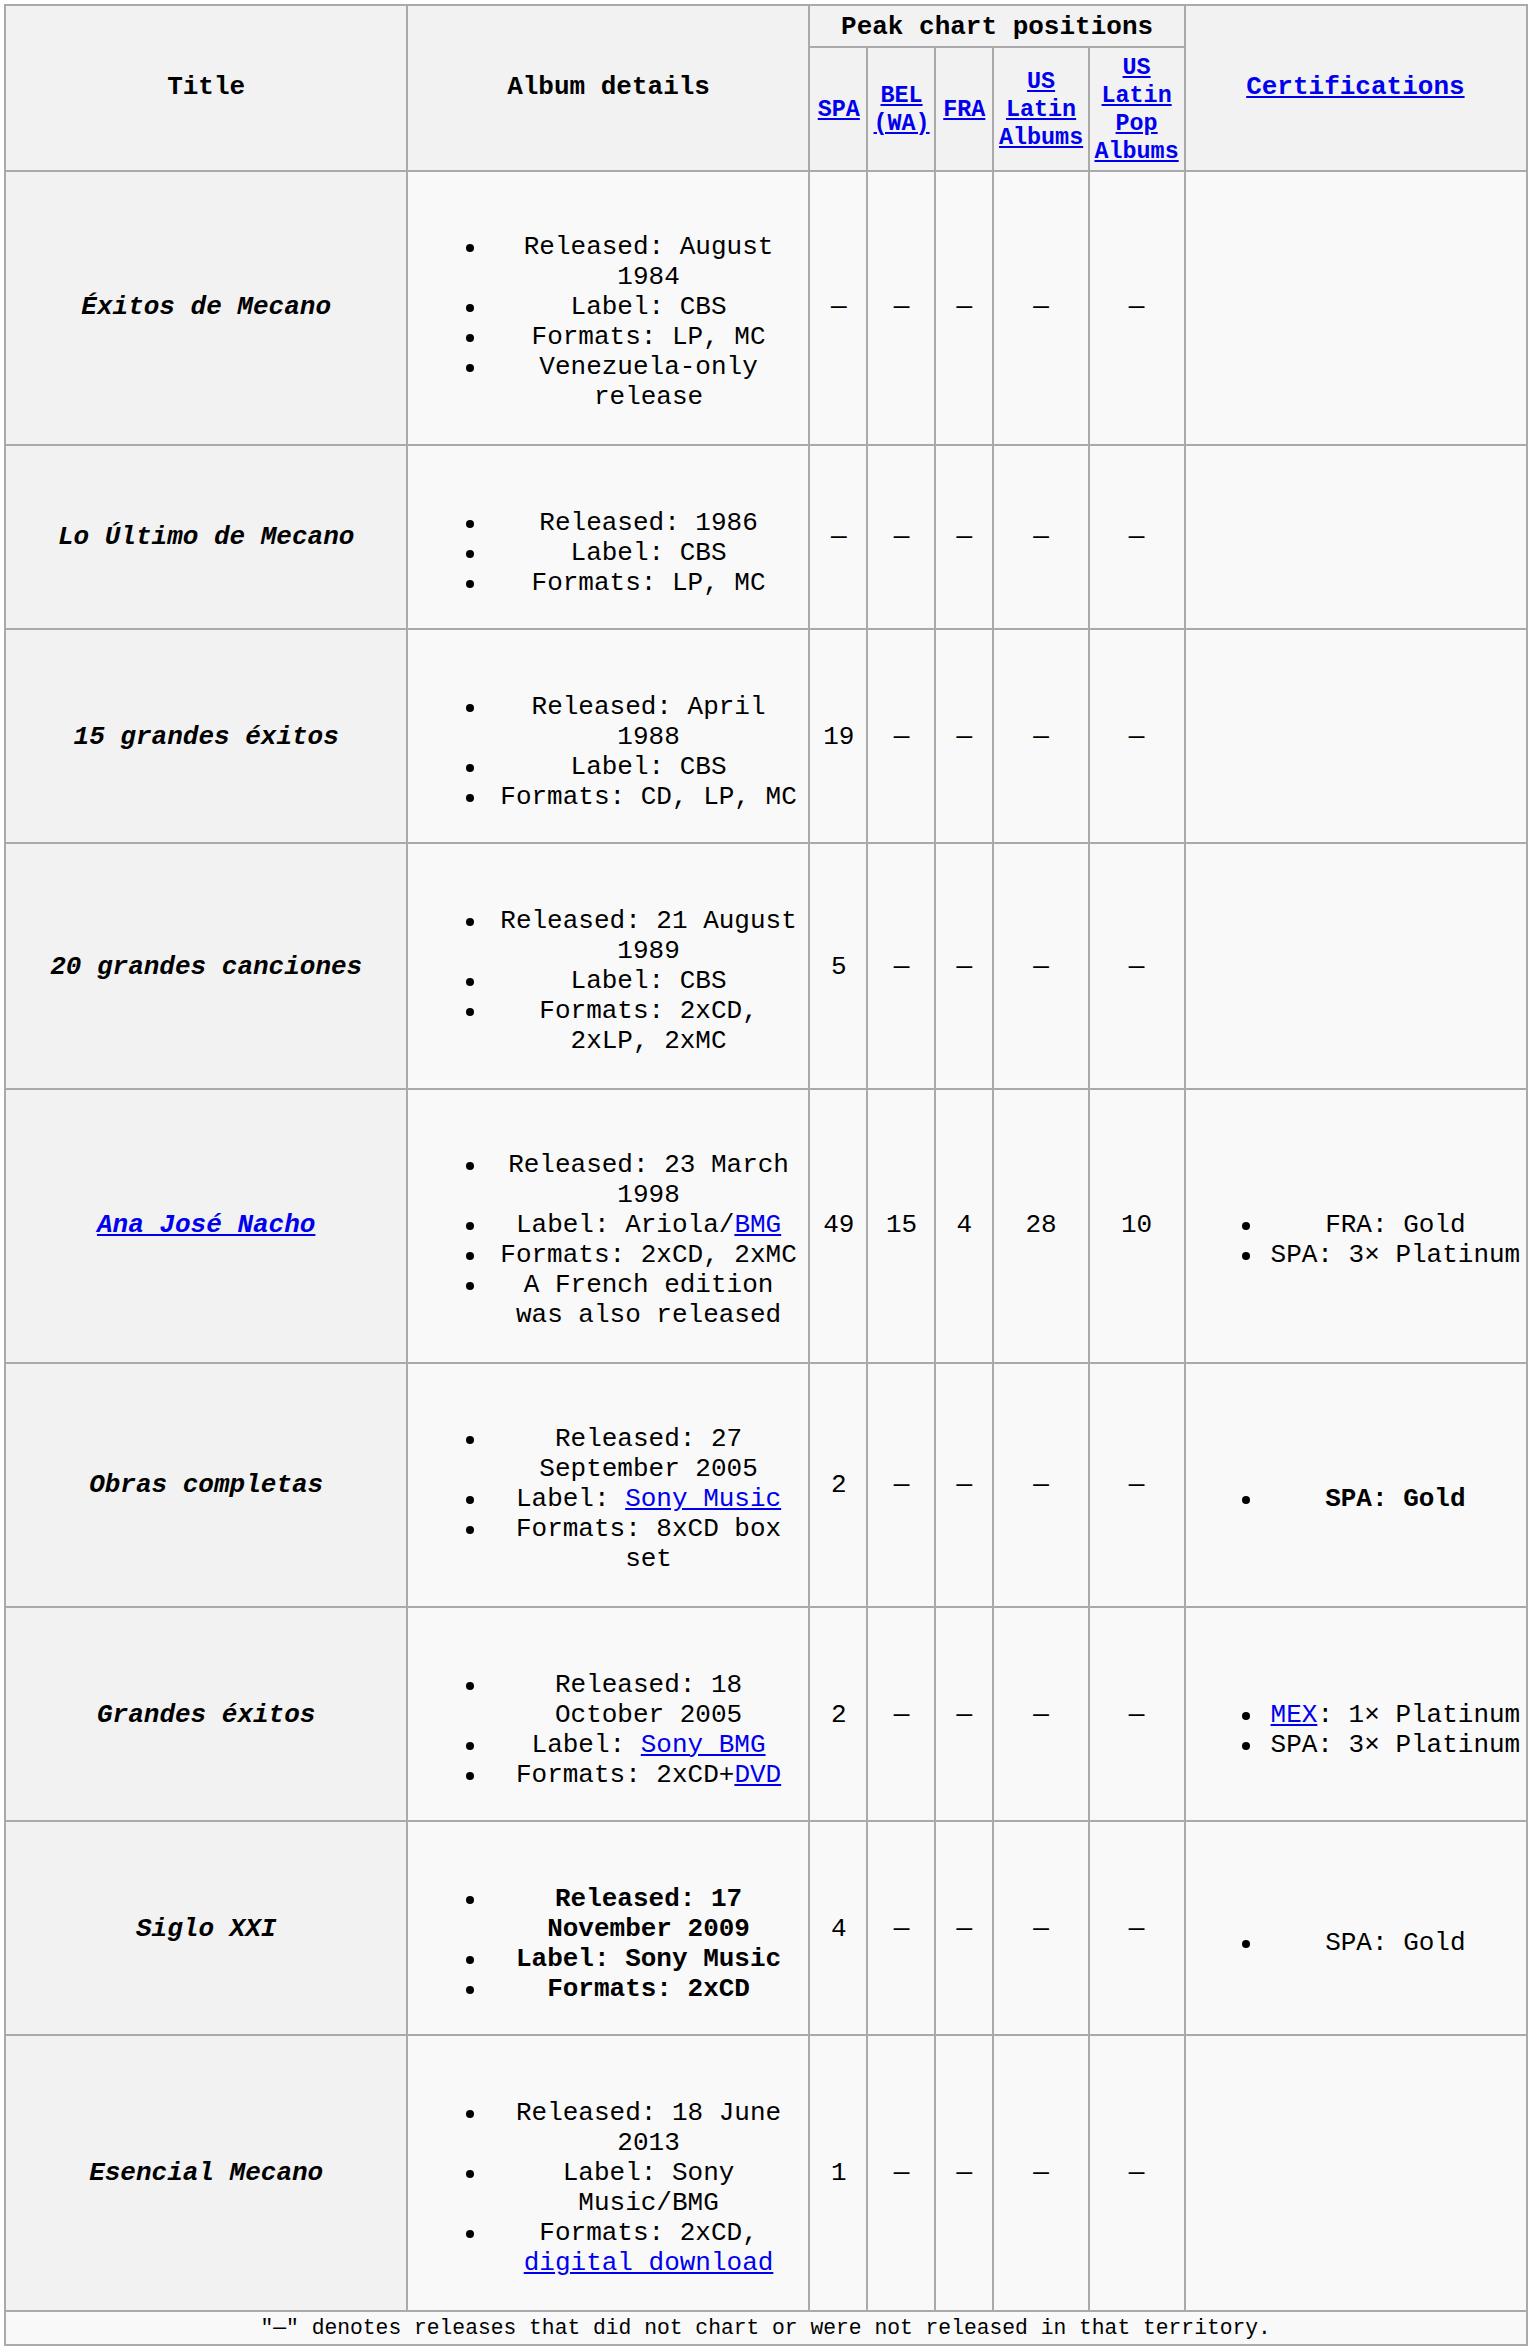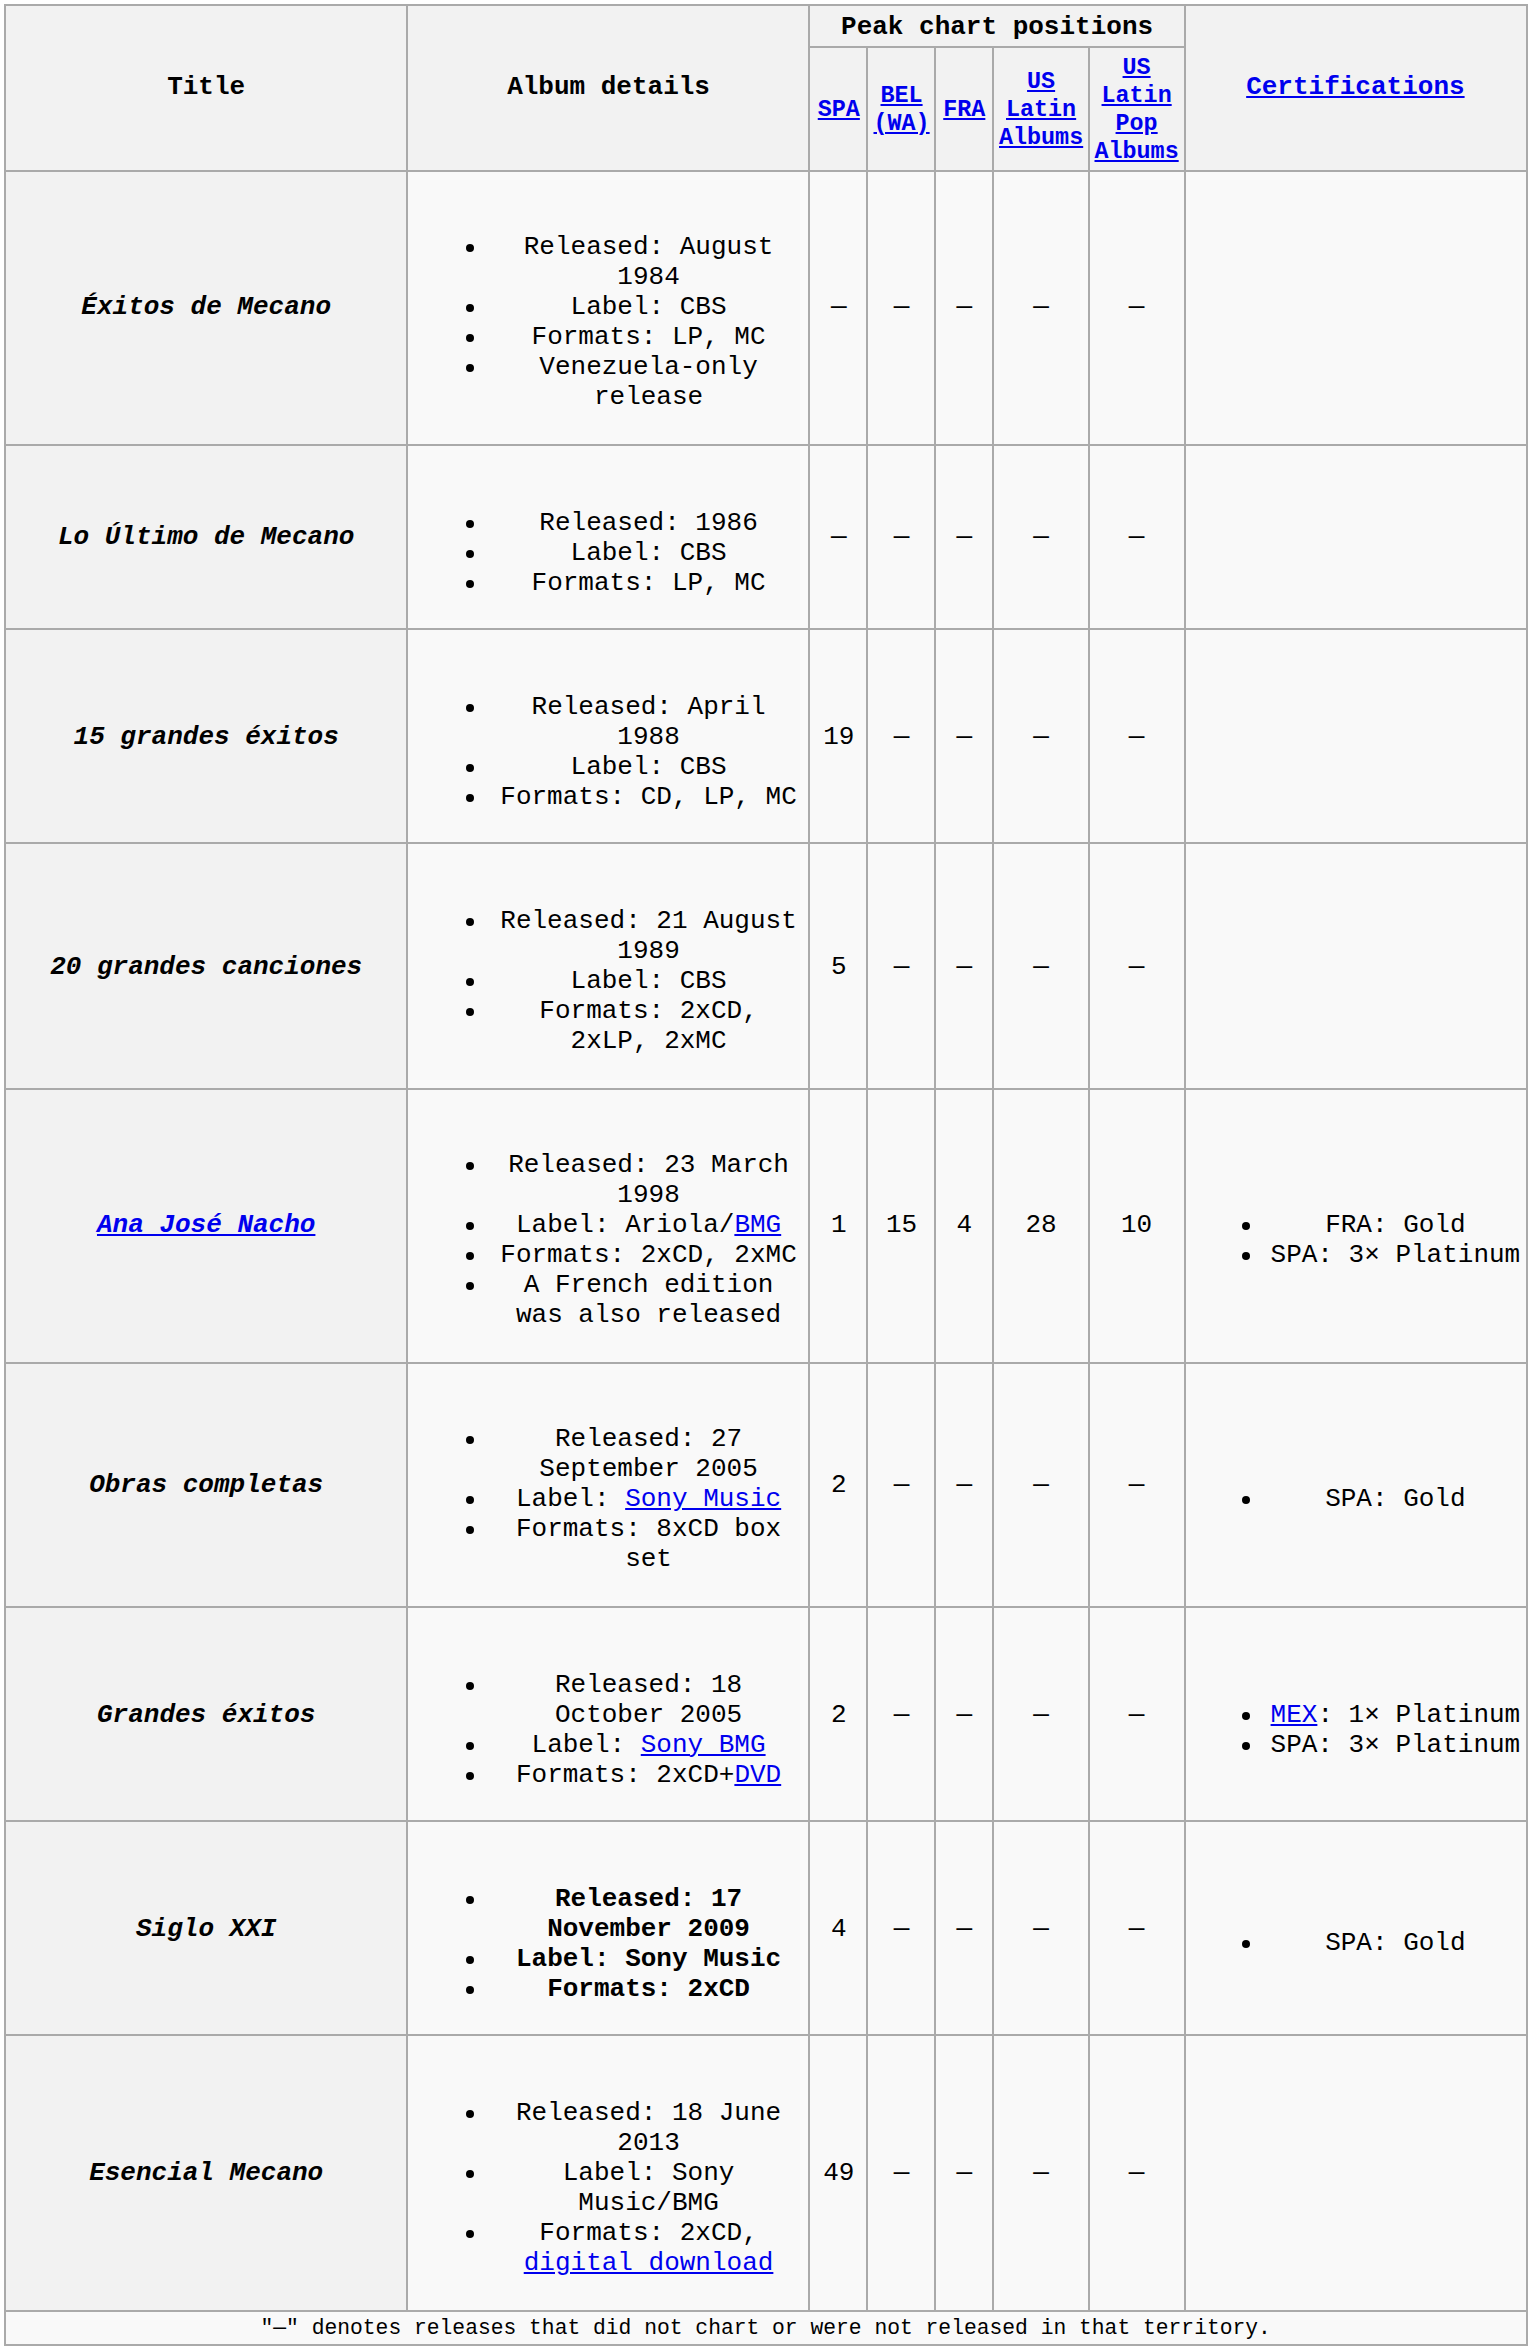Ana José Nacho | Peak chart positions / SPA: 49 -> 1
Obras completas | Certifications: bold -> normal
Esencial Mecano | Peak chart positions / SPA: 1 -> 49
